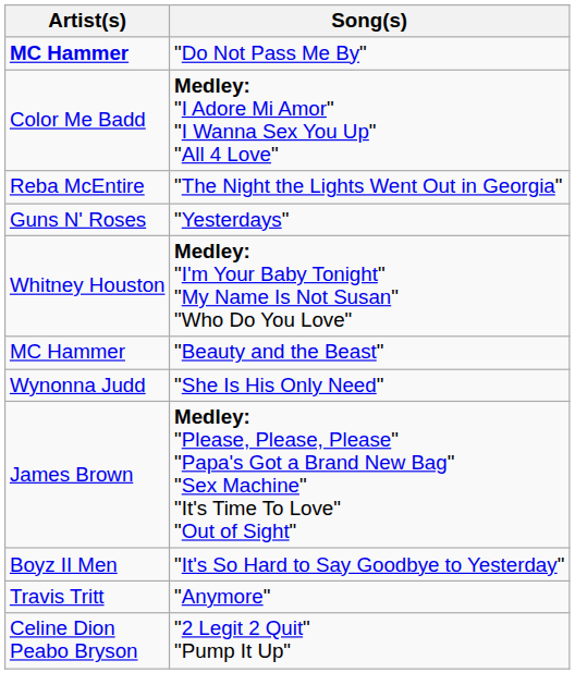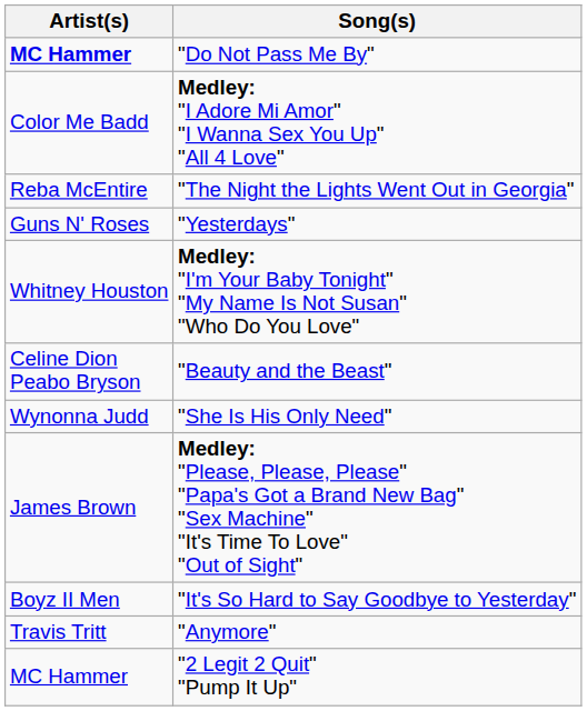"Beauty and the Beast" | Artist(s): MC Hammer -> Celine Dion Peabo Bryson
"2 Legit 2 Quit" "Pump It Up" | Artist(s): Celine Dion Peabo Bryson -> MC Hammer
